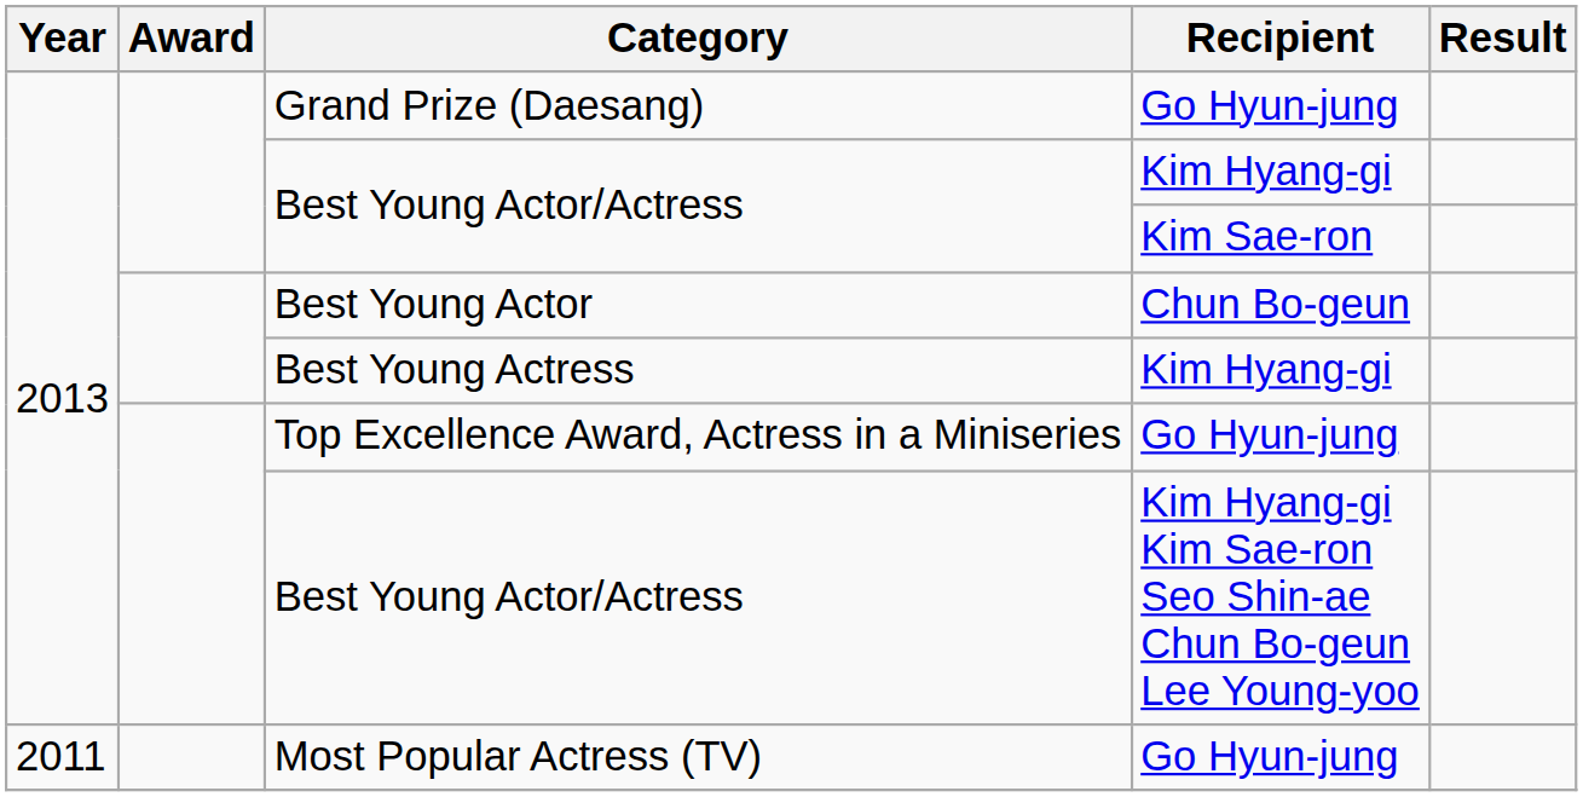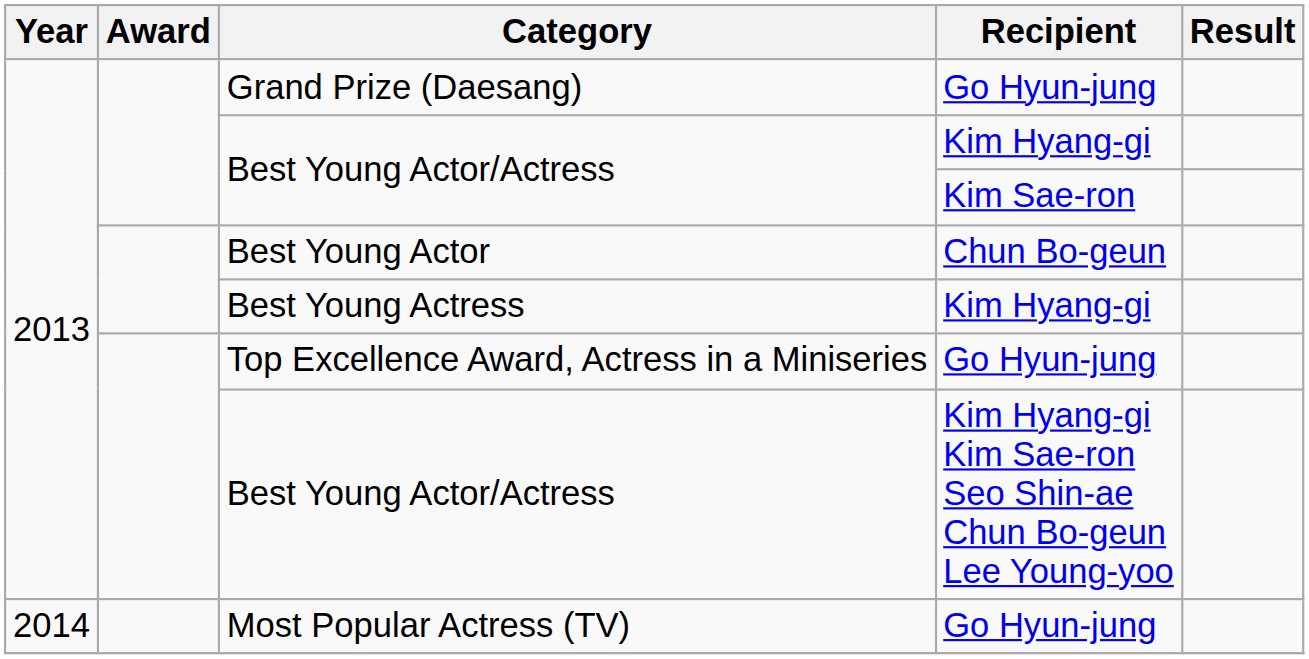Most Popular Actress (TV) | Year: 2011 -> 2014
